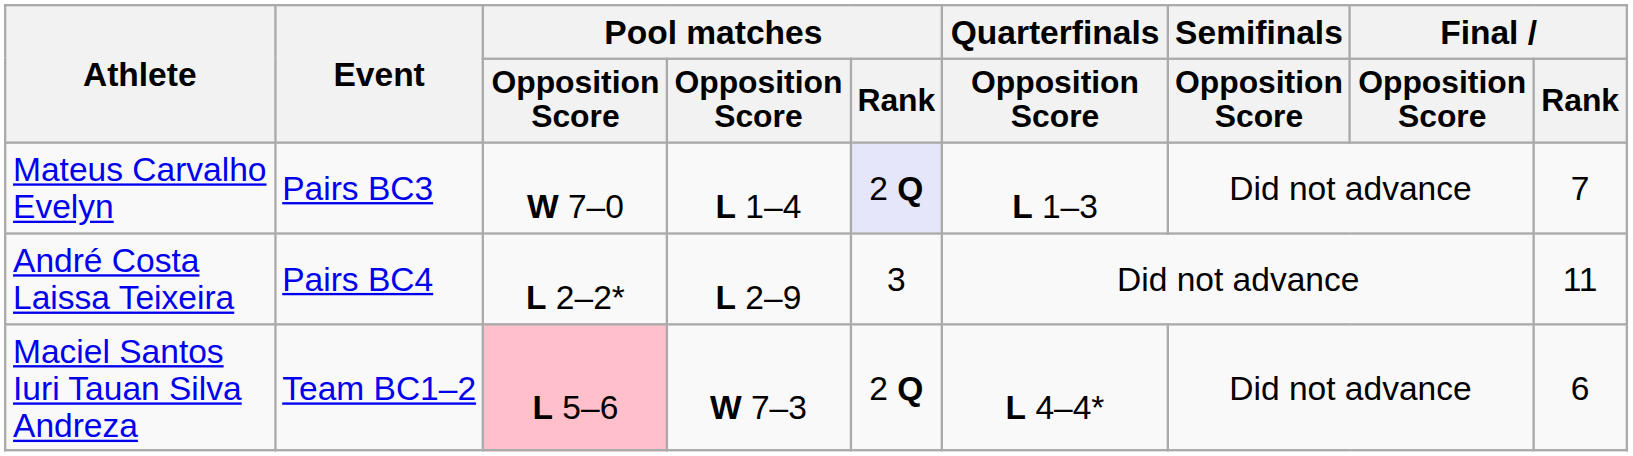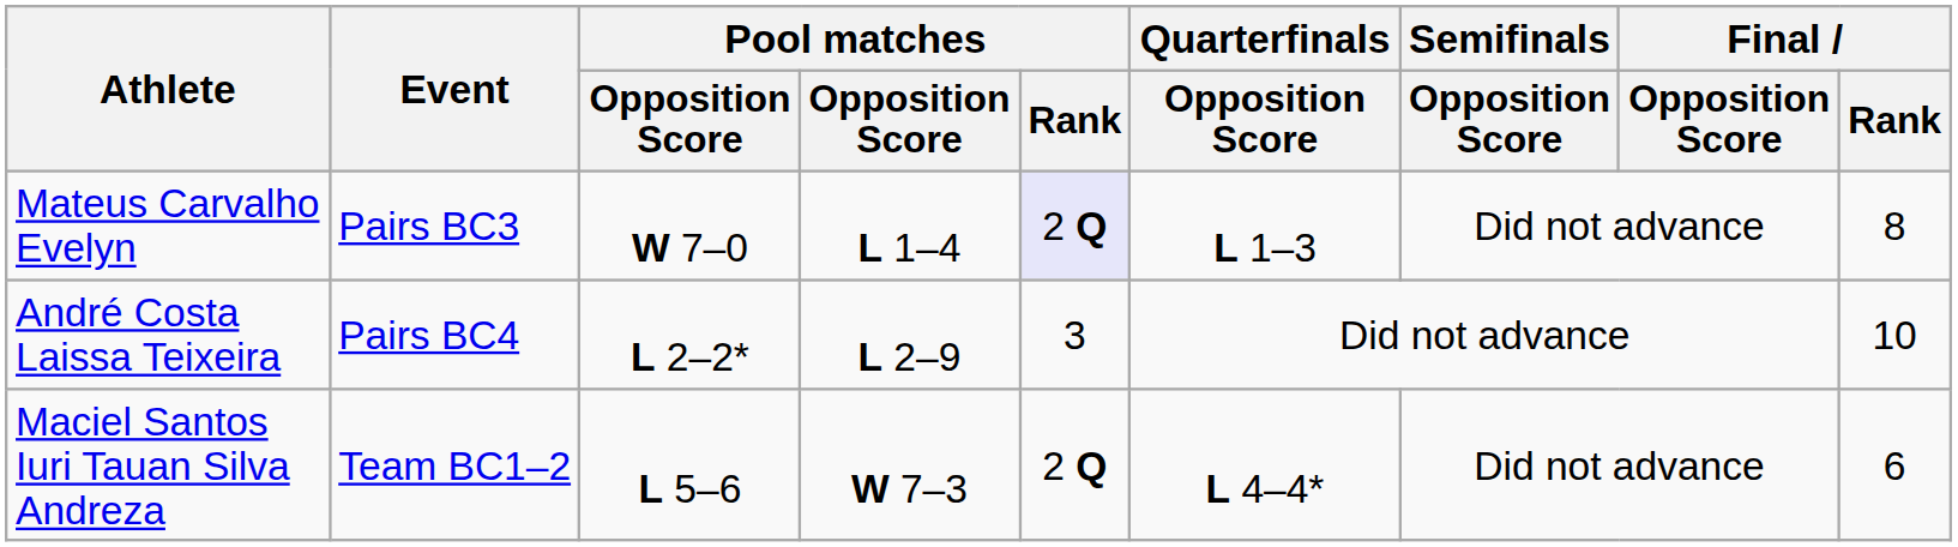Mateus Carvalho Evelyn | Final / Rank: 7 -> 8
André Costa Laissa Teixeira | Final / Rank: 11 -> 10
Maciel Santos Iuri Tauan Silva Andreza | column 3: pink background -> no background
